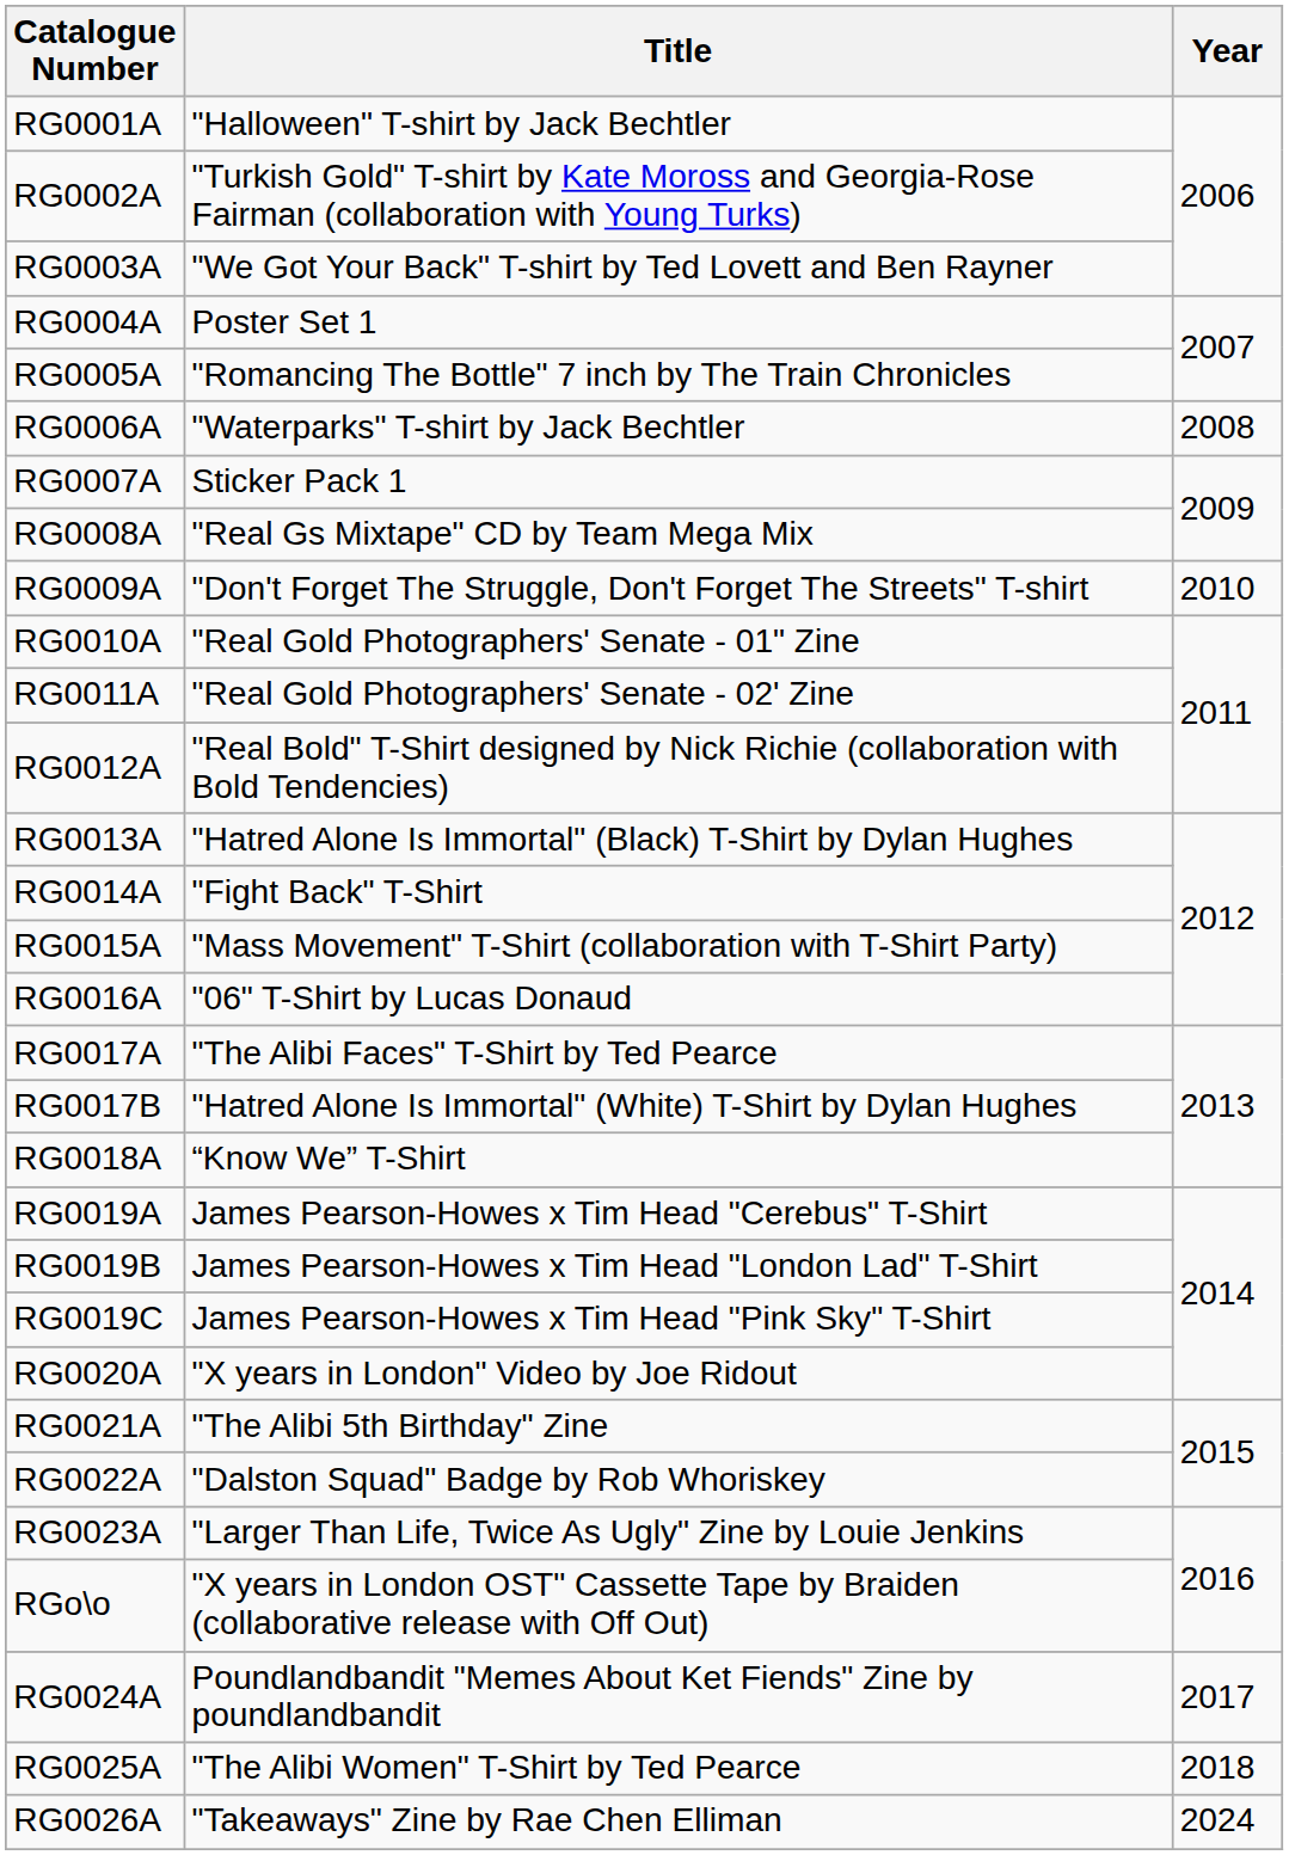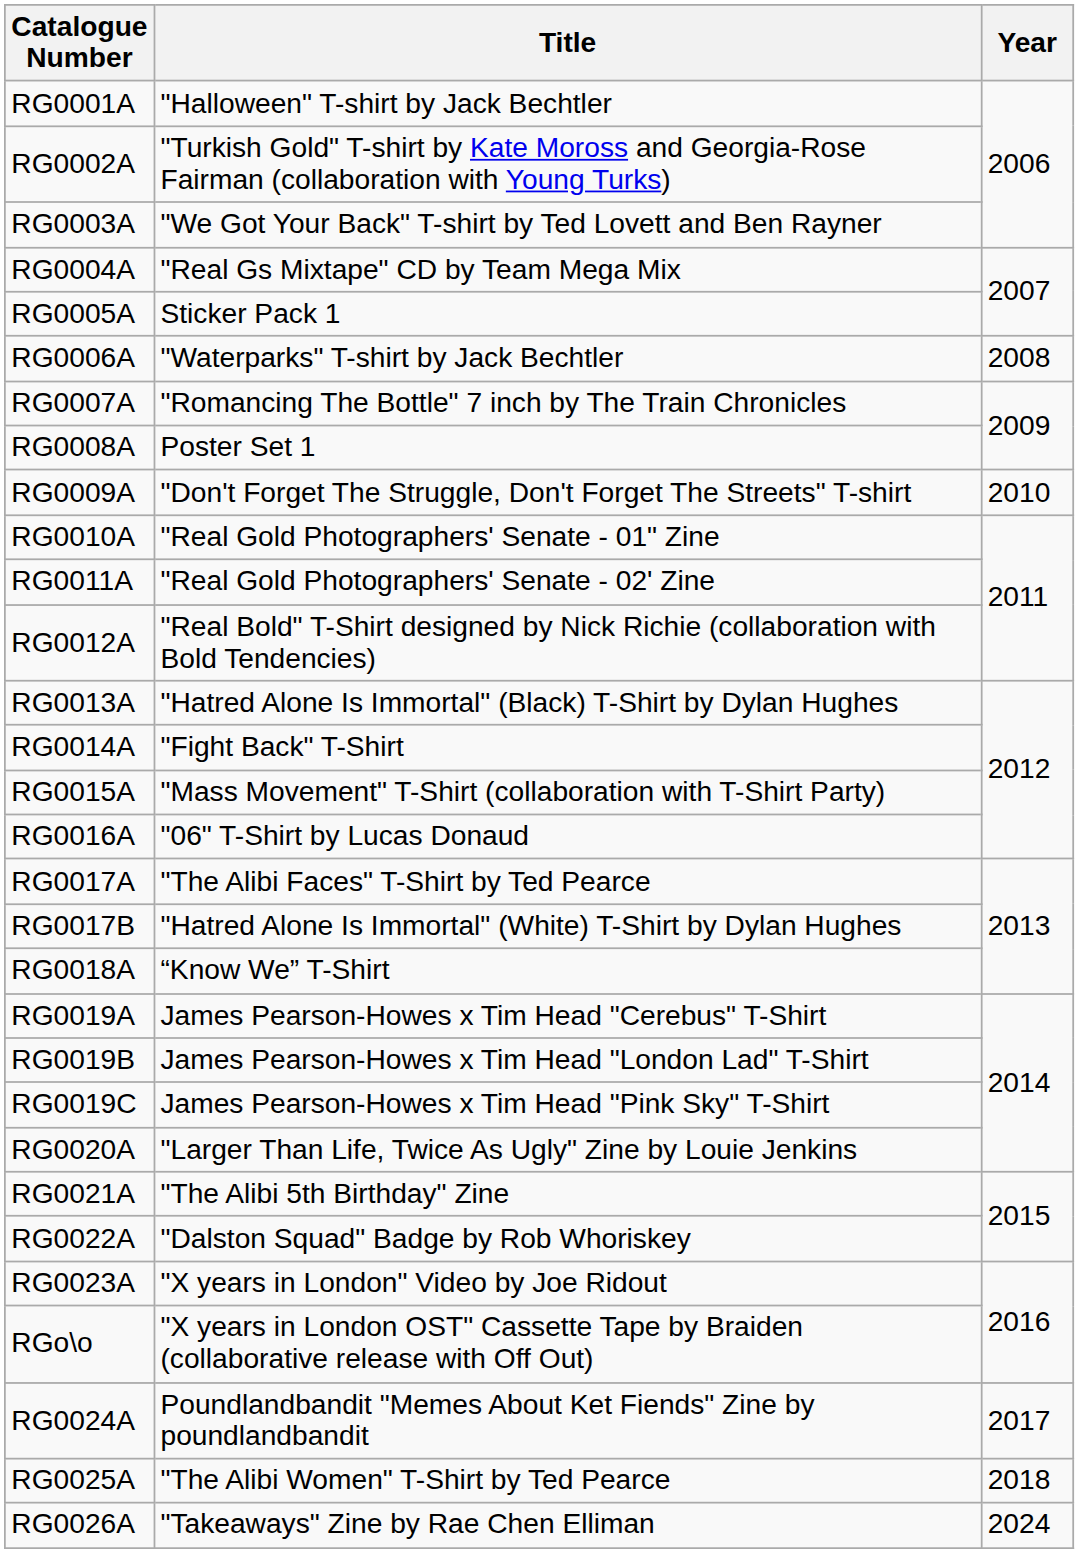RG0004A | Title: Poster Set 1 -> "Real Gs Mixtape" CD by Team Mega Mix
RG0005A | Title: "Romancing The Bottle" 7 inch by The Train Chronicles -> Sticker Pack 1
RG0007A | Title: Sticker Pack 1 -> "Romancing The Bottle" 7 inch by The Train Chronicles
RG0008A | Title: "Real Gs Mixtape" CD by Team Mega Mix -> Poster Set 1
RG0020A | Title: "X years in London" Video by Joe Ridout -> "Larger Than Life, Twice As Ugly" Zine by Louie Jenkins
RG0023A | Title: "Larger Than Life, Twice As Ugly" Zine by Louie Jenkins -> "X years in London" Video by Joe Ridout
